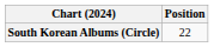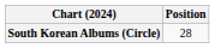South Korean Albums (Circle) | Position: 22 -> 28
